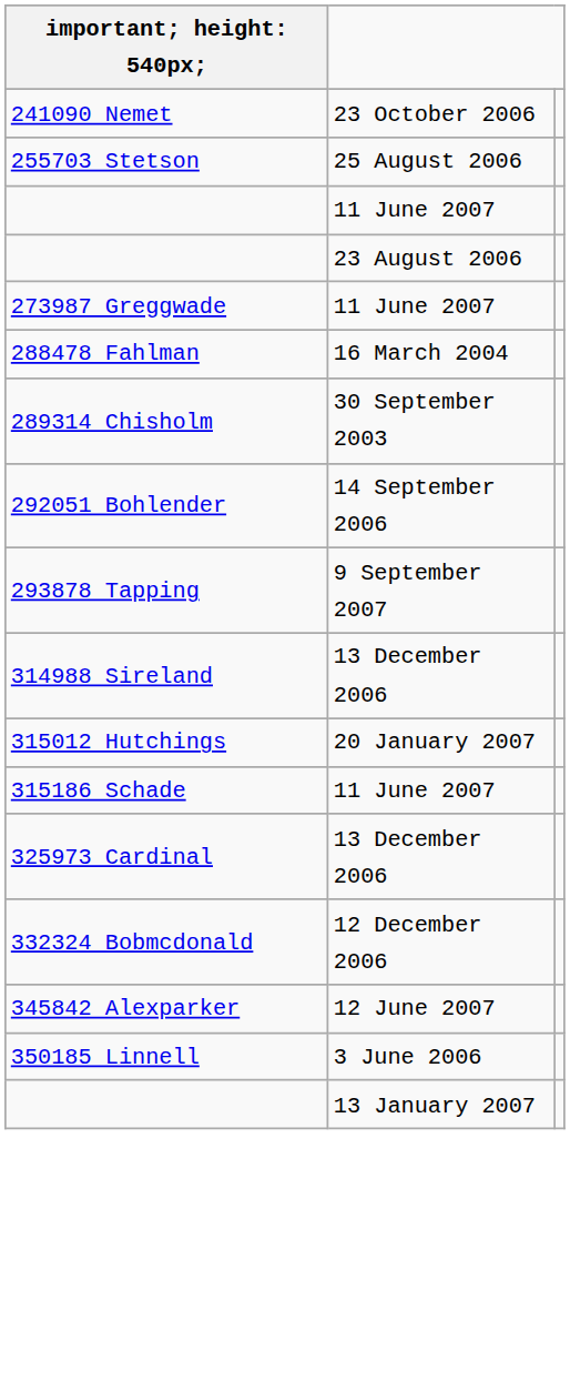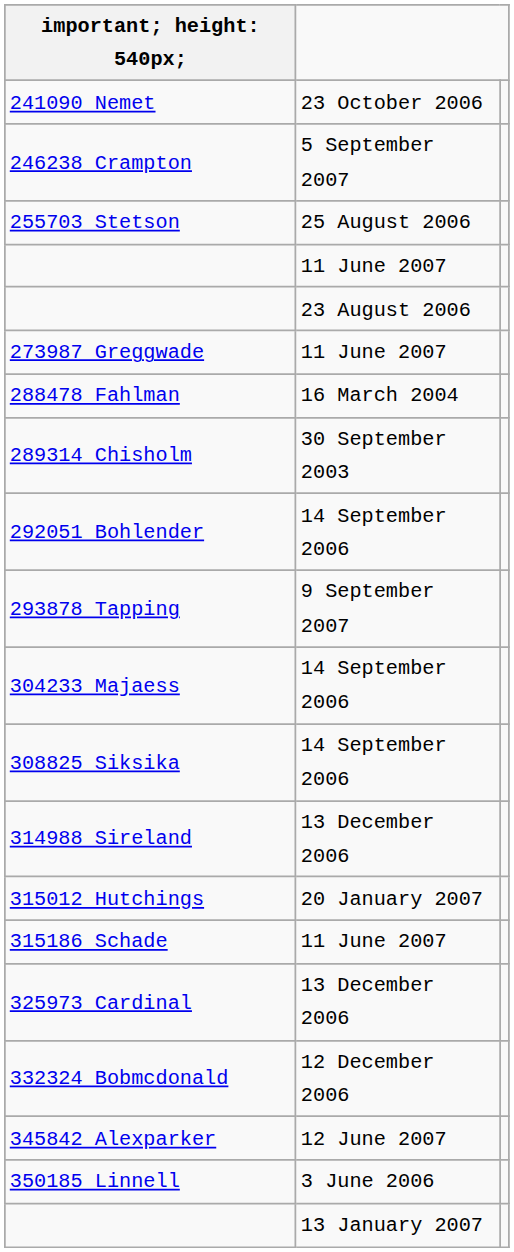+ row: 246238 Crampton | 5 September 2007
+ row: 304233 Majaess | 14 September 2006
+ row: 308825 Siksika | 14 September 2006
